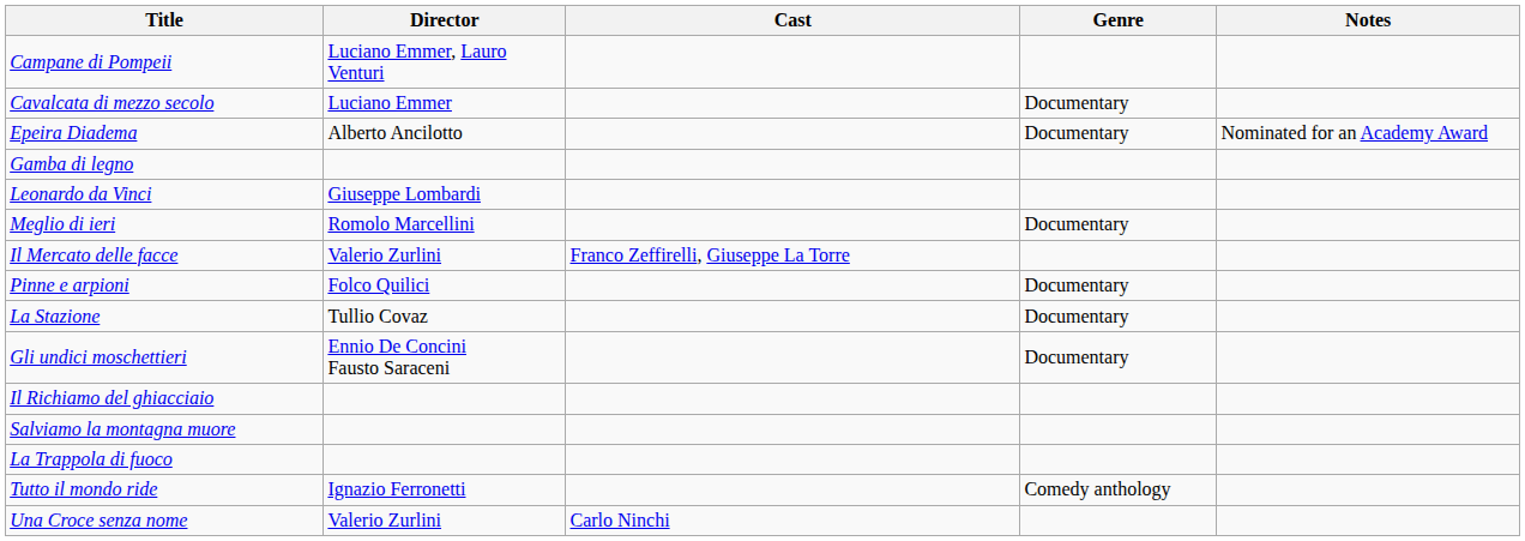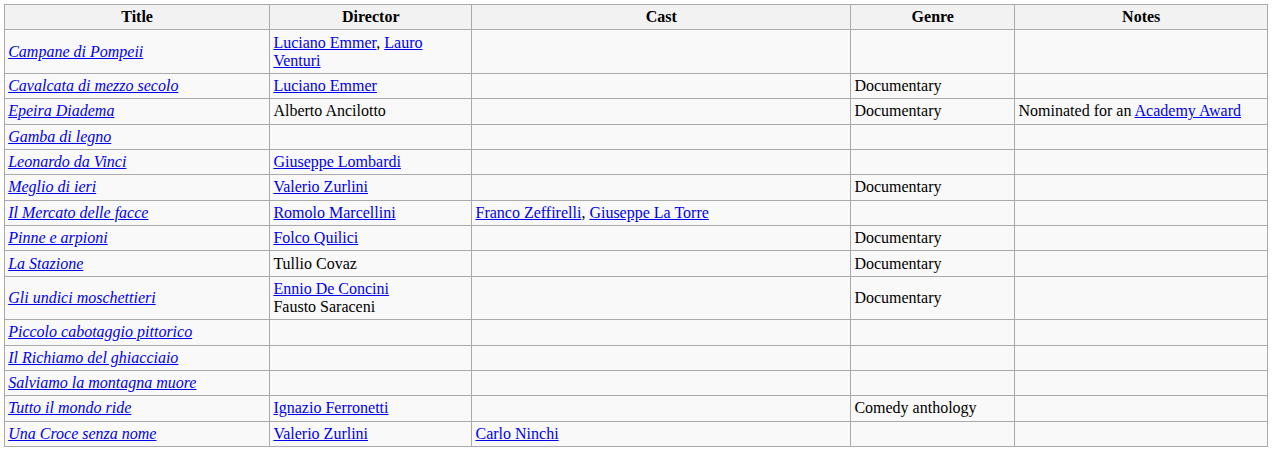Meglio di ieri | Director: Romolo Marcellini -> Valerio Zurlini
Il Mercato delle facce | Director: Valerio Zurlini -> Romolo Marcellini
+ row: Piccolo cabotaggio pittorico
- row: La Trappola di fuoco
